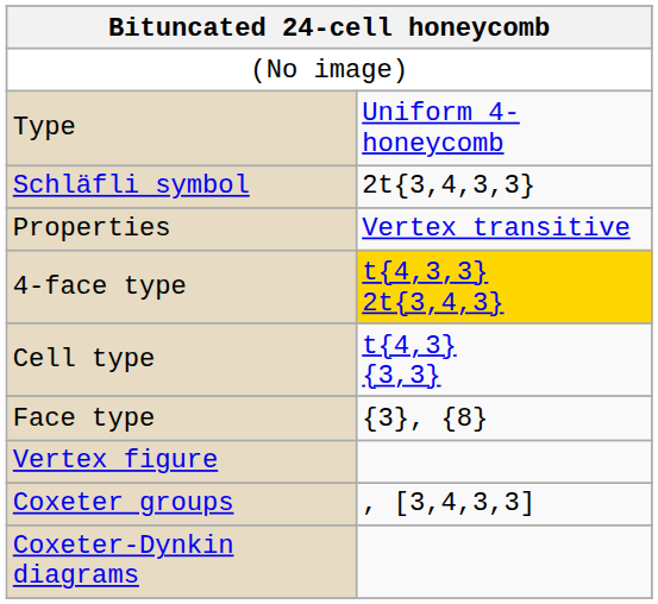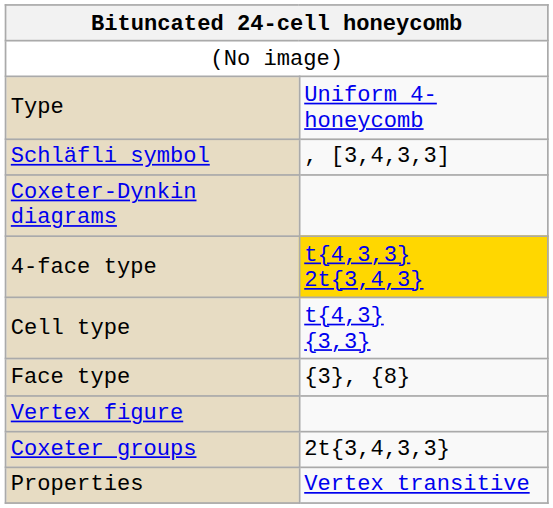Schläfli symbol | column 2: 2t{3,4,3,3} -> , [3,4,3,3]
rows swapped: Coxeter-Dynkin diagrams <-> Properties
Coxeter groups | column 2: , [3,4,3,3] -> 2t{3,4,3,3}
